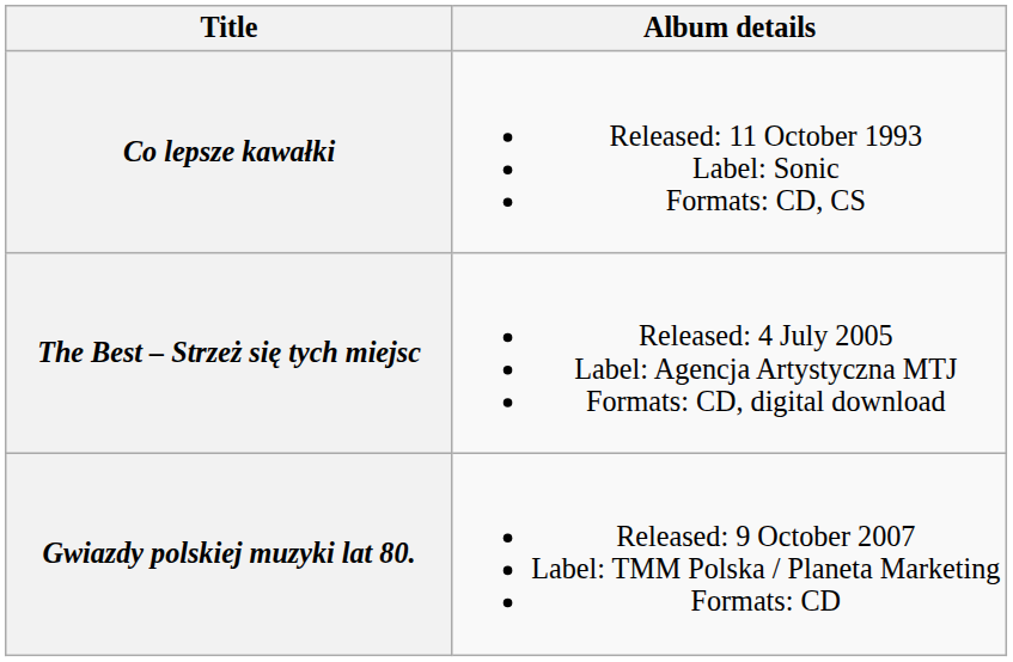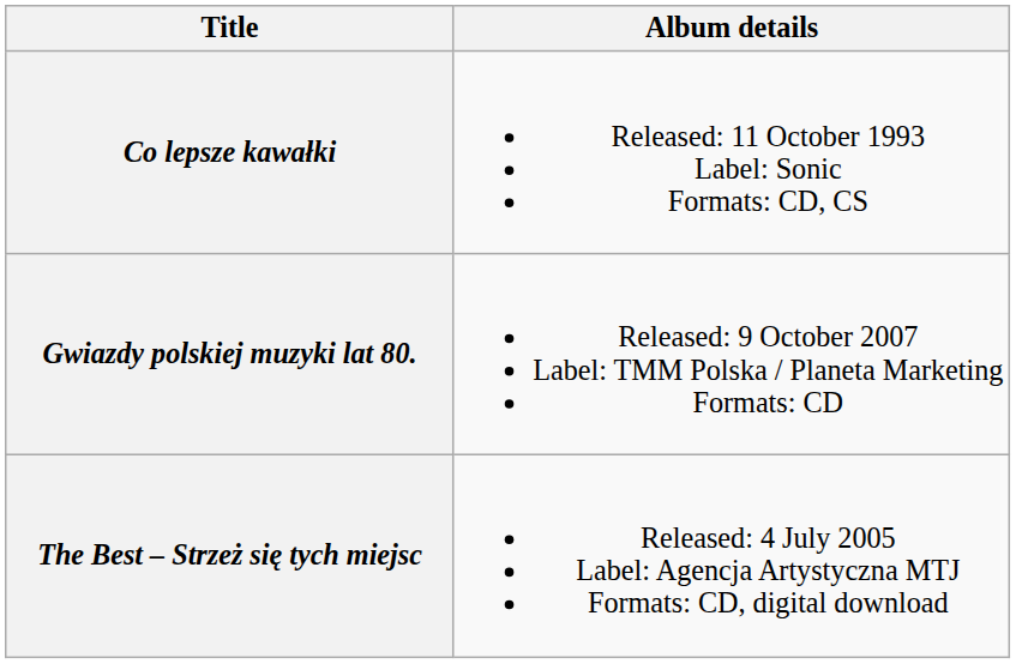rows swapped: The Best – Strzeż się tych miejsc <-> Gwiazdy polskiej muzyki lat 80.
